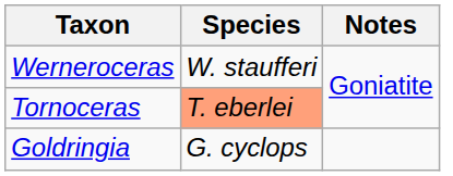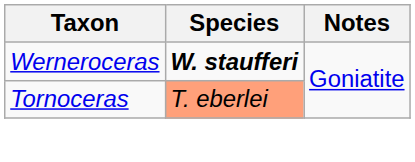Werneroceras | Species: normal -> bold
- row: Goldringia | G. cyclops
